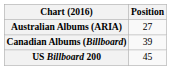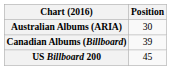Australian Albums (ARIA) | Position: 27 -> 30
